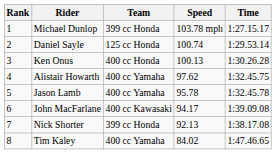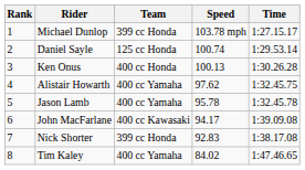Nick Shorter | Speed: 92.13 -> 92.83
